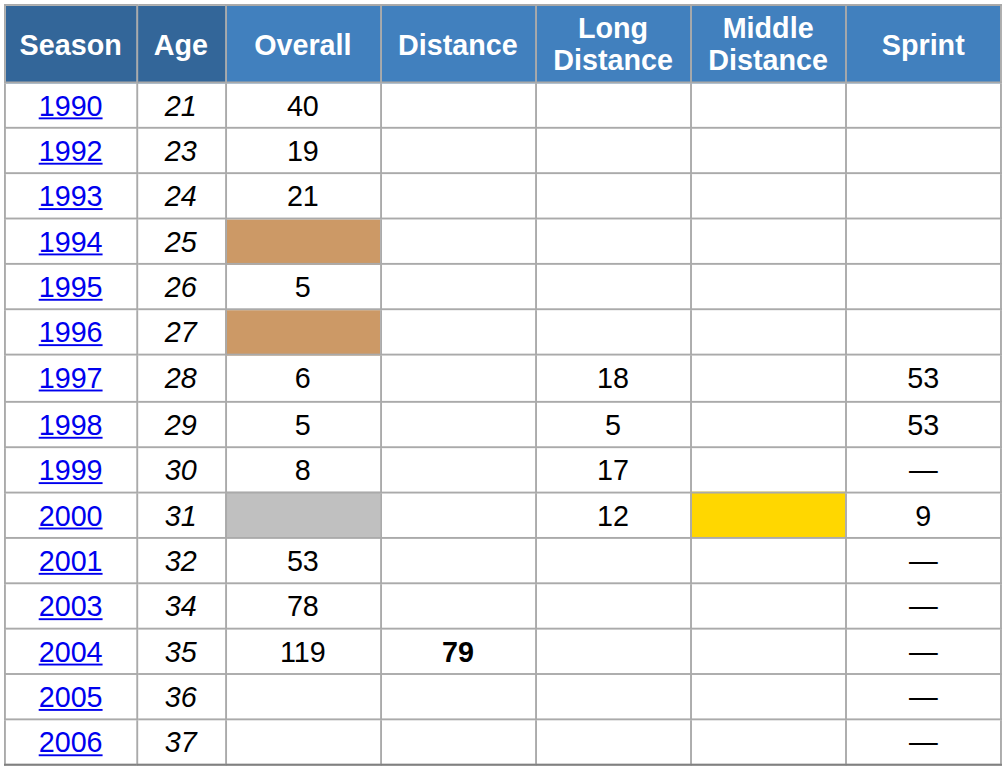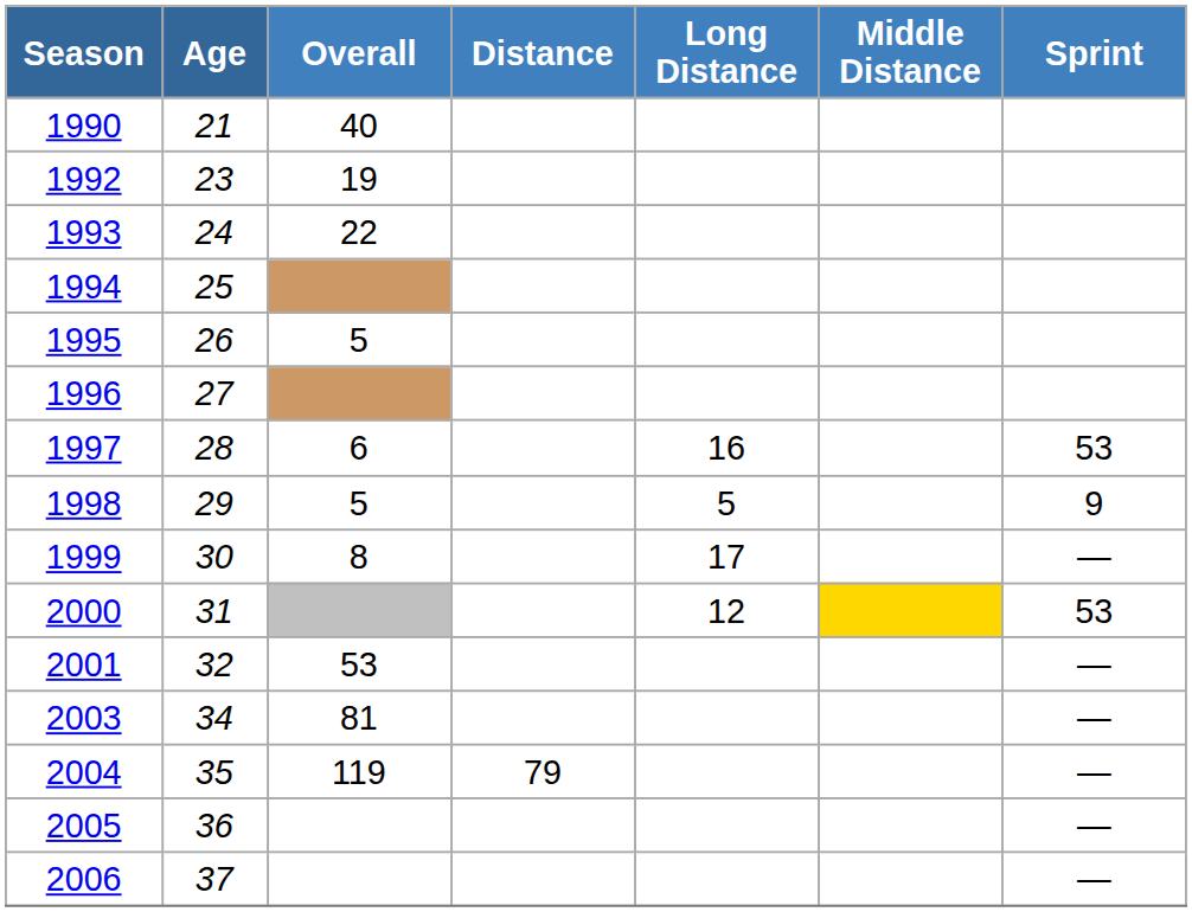1993 | Overall: 21 -> 22
1997 | Long Distance: 18 -> 16
1998 | Sprint: 53 -> 9
2000 | Sprint: 9 -> 53
2003 | Overall: 78 -> 81
2004 | Distance: bold -> normal
